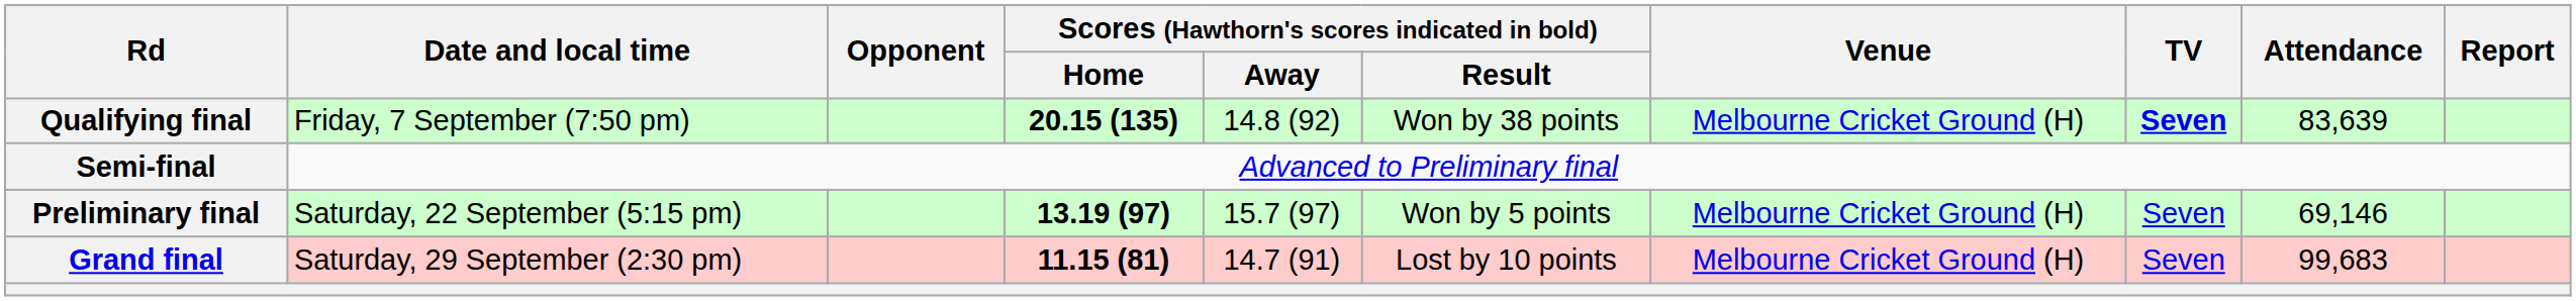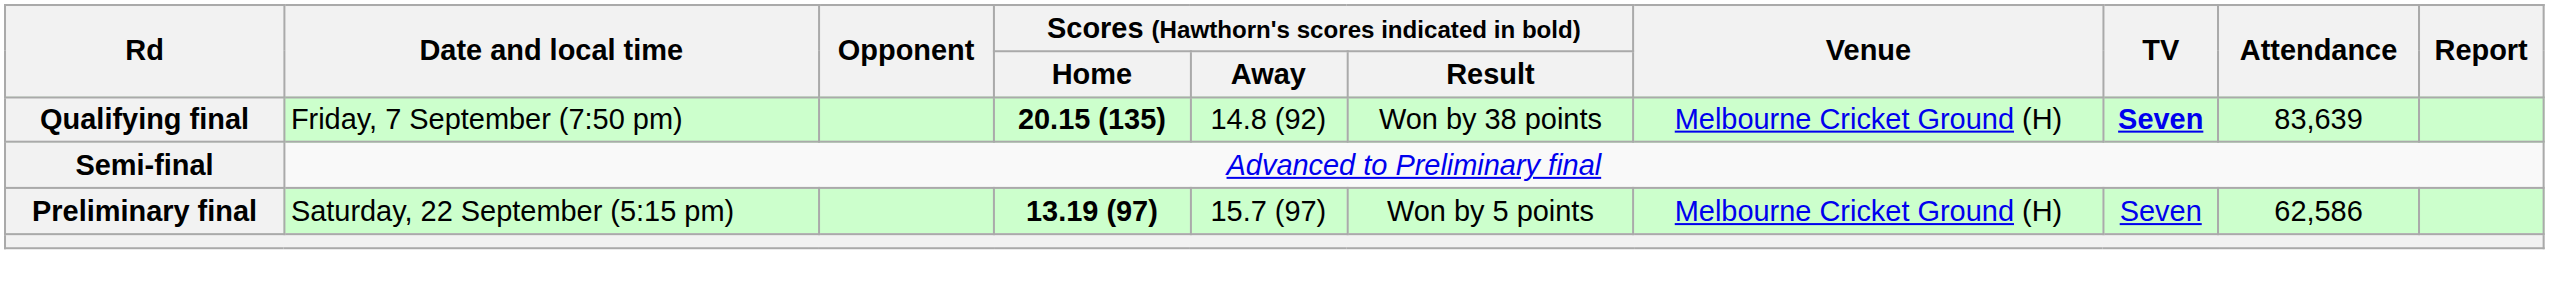Preliminary final | Attendance: 69,146 -> 62,586
- row: Grand final | Saturday, 29 September (2:30 pm) | 11.15 (81) | 14.7 (91) | Lost by 10 points | Melbourne Cricket Ground (H) | Seven | 99,683
